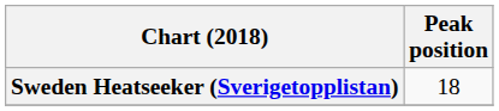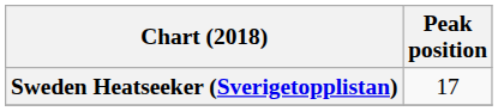Sweden Heatseeker (Sverigetopplistan) | Peak position: 18 -> 17
